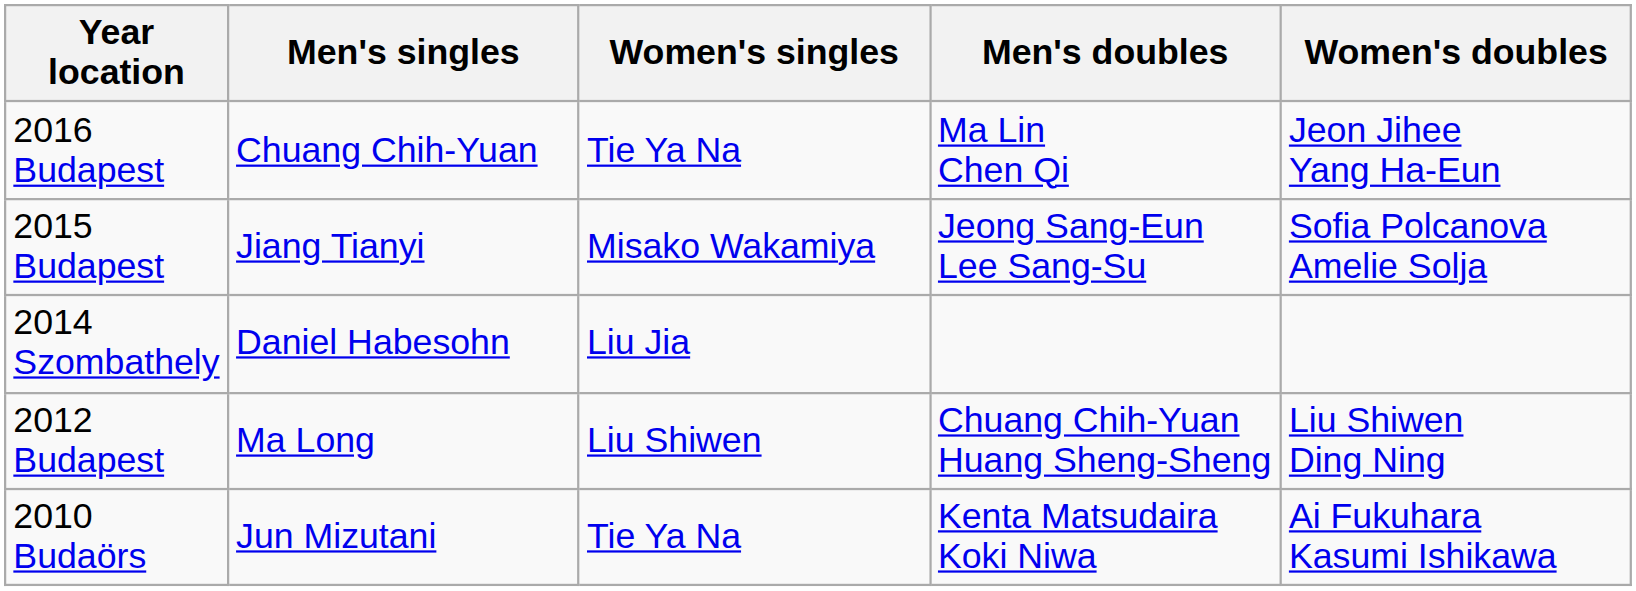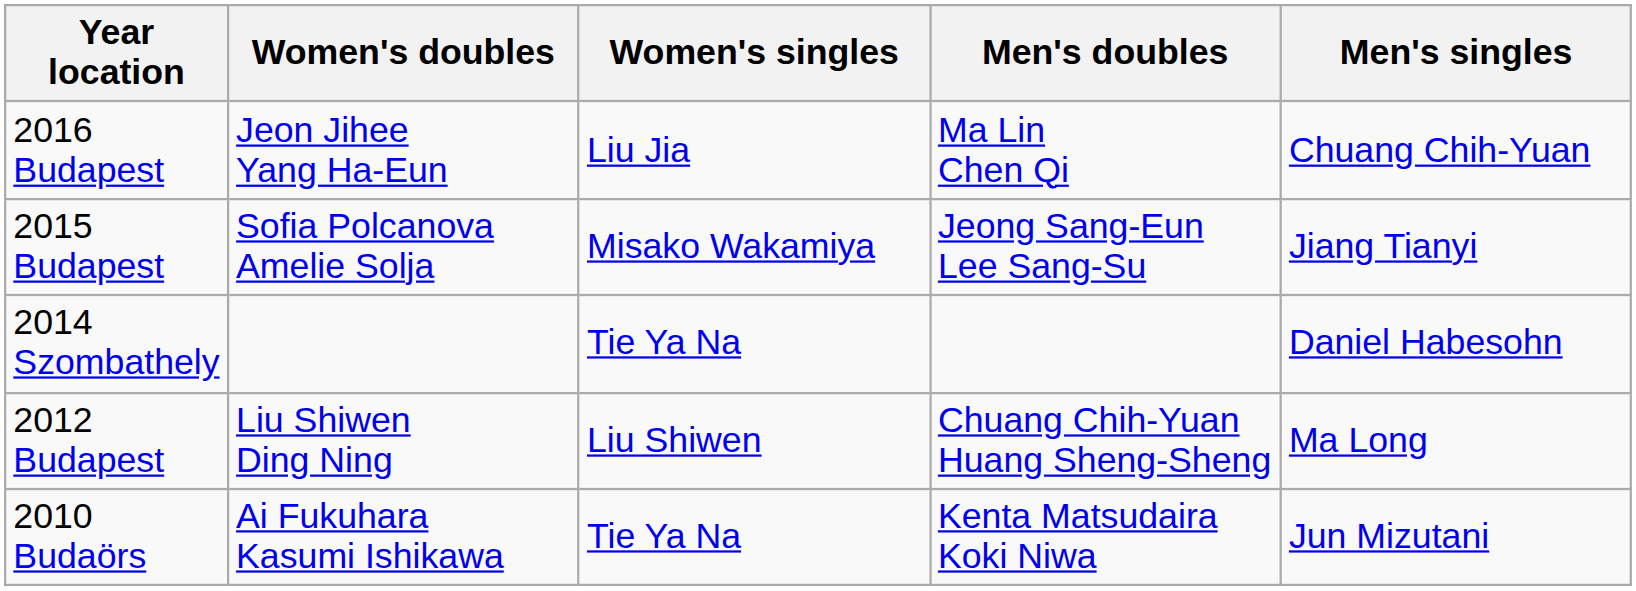columns swapped: Men's singles <-> Women's doubles
2016 Budapest | Women's singles: Tie Ya Na -> Liu Jia
2014 Szombathely | Women's singles: Liu Jia -> Tie Ya Na
